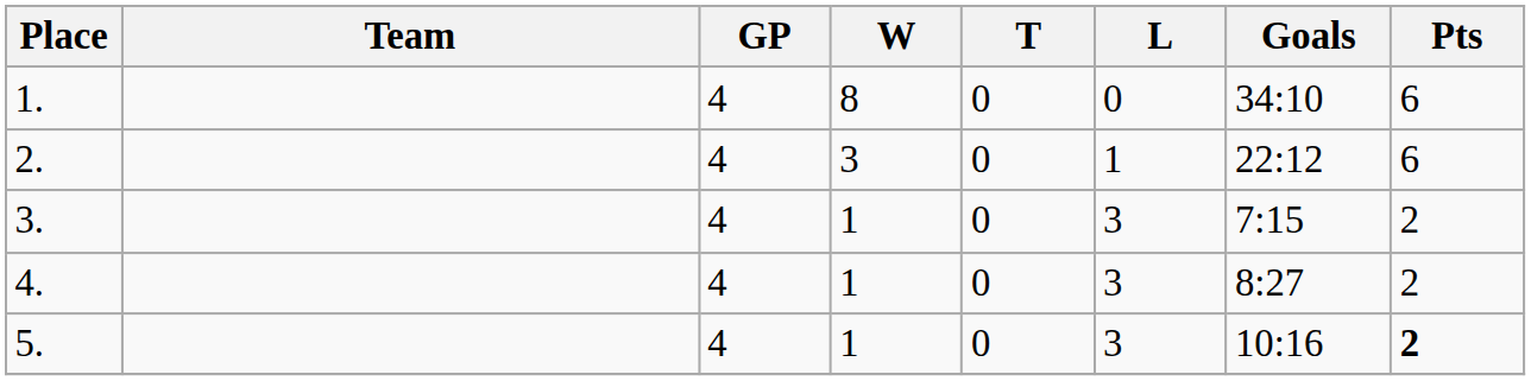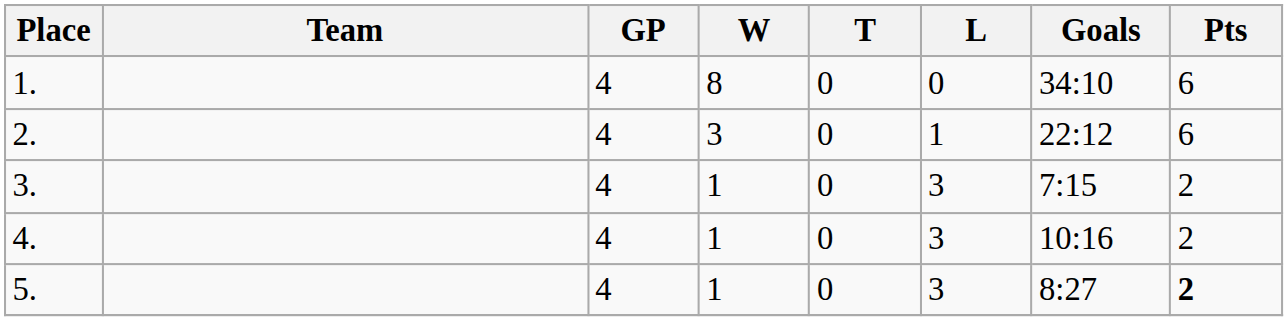4. | Goals: 8:27 -> 10:16
5. | Goals: 10:16 -> 8:27
